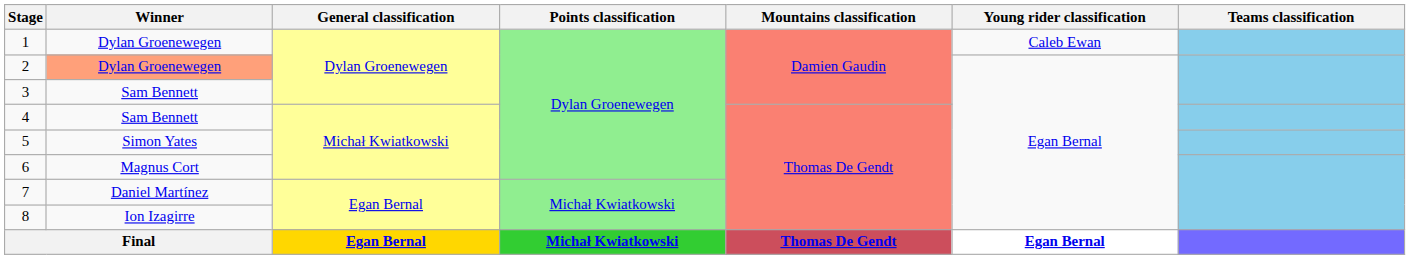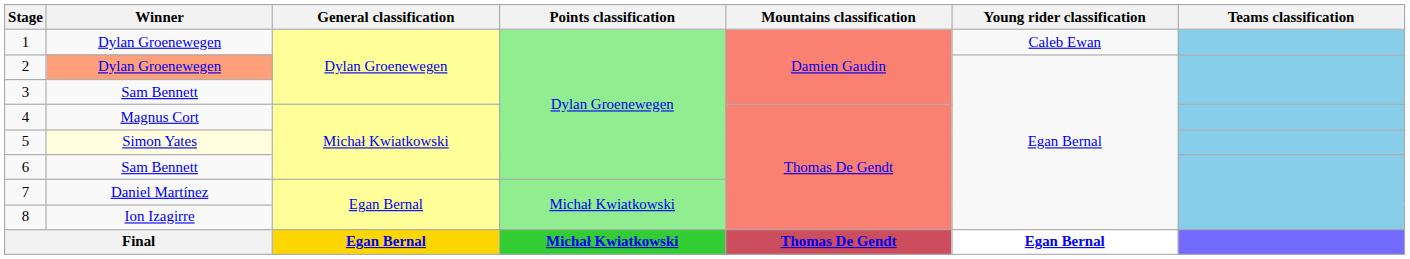4 | Winner: Sam Bennett -> Magnus Cort
5 | Winner: no background -> lightyellow background
6 | Winner: Magnus Cort -> Sam Bennett
